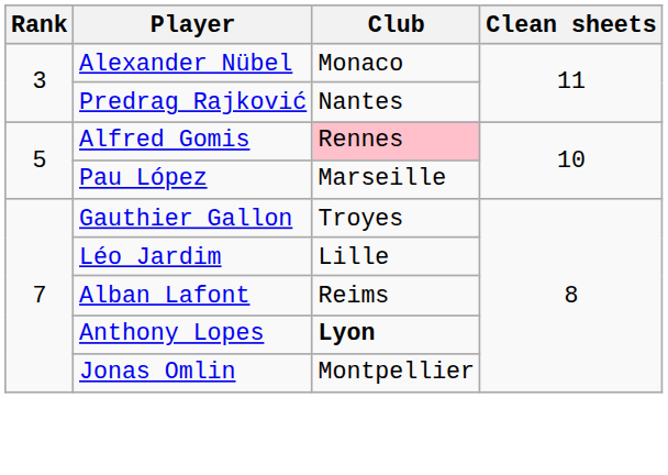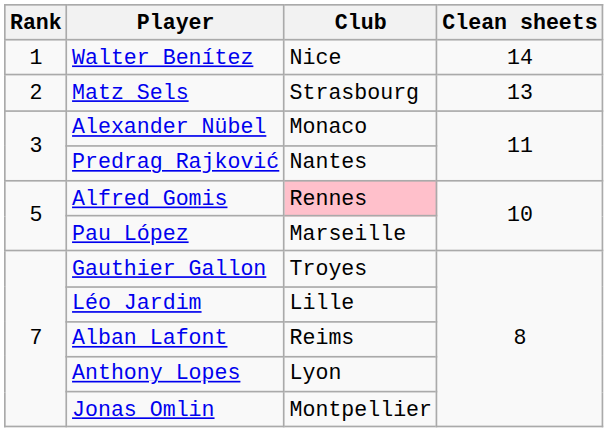+ row: 1 | Walter Benítez | Nice | 14
+ row: 2 | Matz Sels | Strasbourg | 13
Anthony Lopes | Club: bold -> normal
